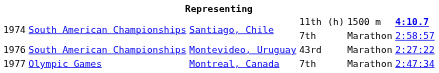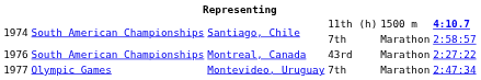1976 | column 3: Montevideo, Uruguay -> Montreal, Canada
1977 | column 3: Montreal, Canada -> Montevideo, Uruguay
